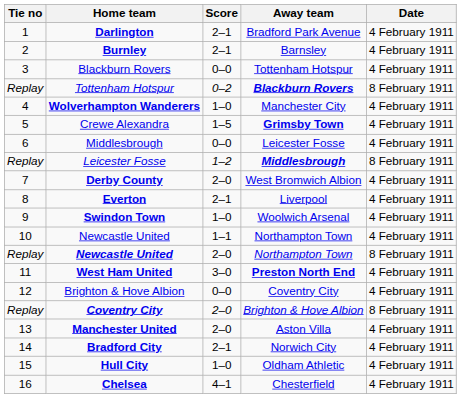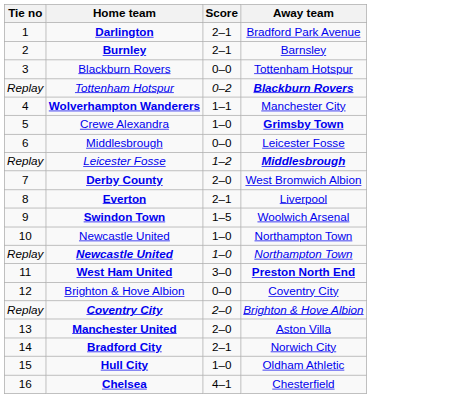- column: Date | 4 February 1911 | 4 February 1911 | 4 February 1911 | 8 February 1911 | 4 February 1911 | 4 February 1911 | 4 February 1911 | 8 February 1911 | 4 February 1911 | 4 February 1911 | 4 February 1911 | 4 February 1911 | 8 February 1911 | 4 February 1911 | 4 February 1911 | 8 February 1911 | 4 February 1911 | 4 February 1911 | 4 February 1911 | 4 February 1911
Wolverhampton Wanderers | Score: 1–0 -> 1–1
Crewe Alexandra | Score: 1–5 -> 1–0
Swindon Town | Score: 1–0 -> 1–5
10 / Newcastle United | Score: 1–1 -> 1–0
Replay / Newcastle United | Score: 2–0 -> 1–0
